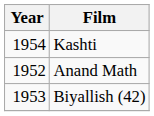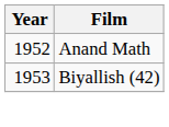- row: 1954 | Kashti
